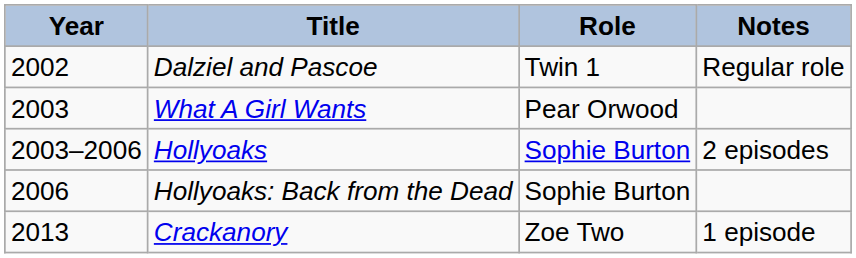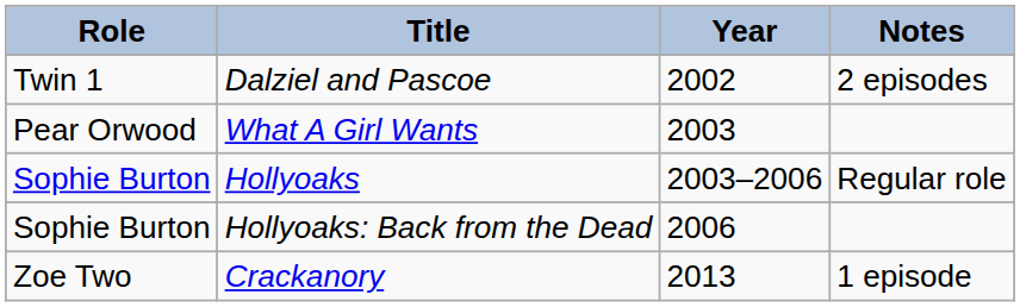columns swapped: Year <-> Role
Dalziel and Pascoe | Notes: Regular role -> 2 episodes
Hollyoaks | Notes: 2 episodes -> Regular role
